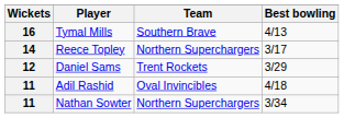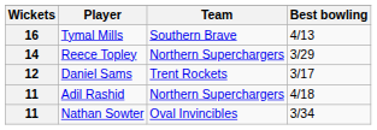Reece Topley | Best bowling: 3/17 -> 3/29
Daniel Sams | Best bowling: 3/29 -> 3/17
Adil Rashid | Team: Oval Invincibles -> Northern Superchargers
Nathan Sowter | Team: Northern Superchargers -> Oval Invincibles
